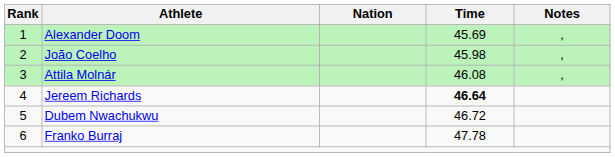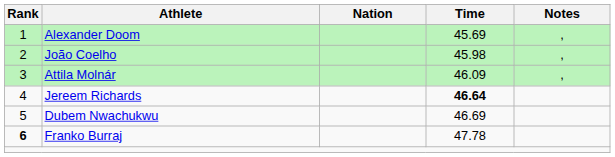Attila Molnár | Time: 46.08 -> 46.09
Dubem Nwachukwu | Time: 46.72 -> 46.69
Franko Burraj | Rank: normal -> bold
